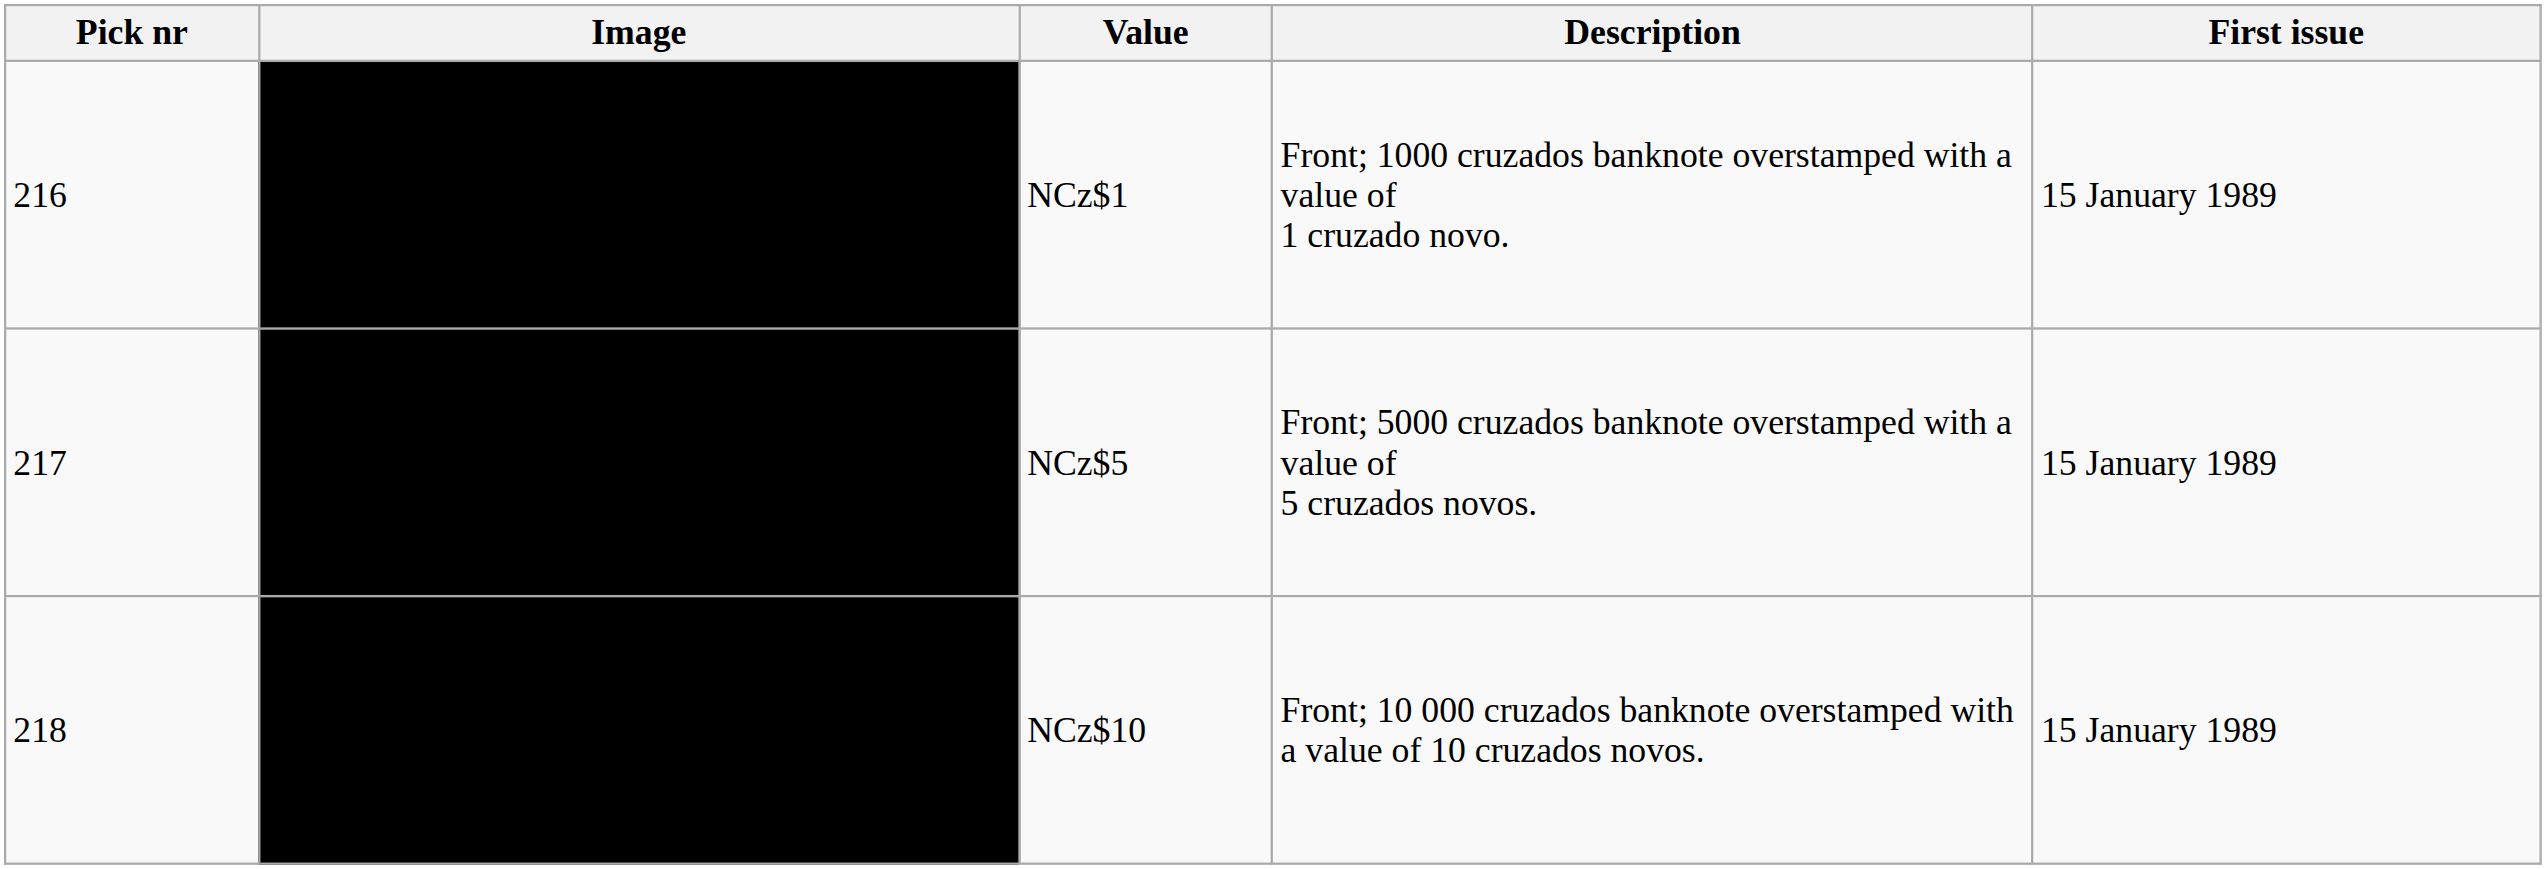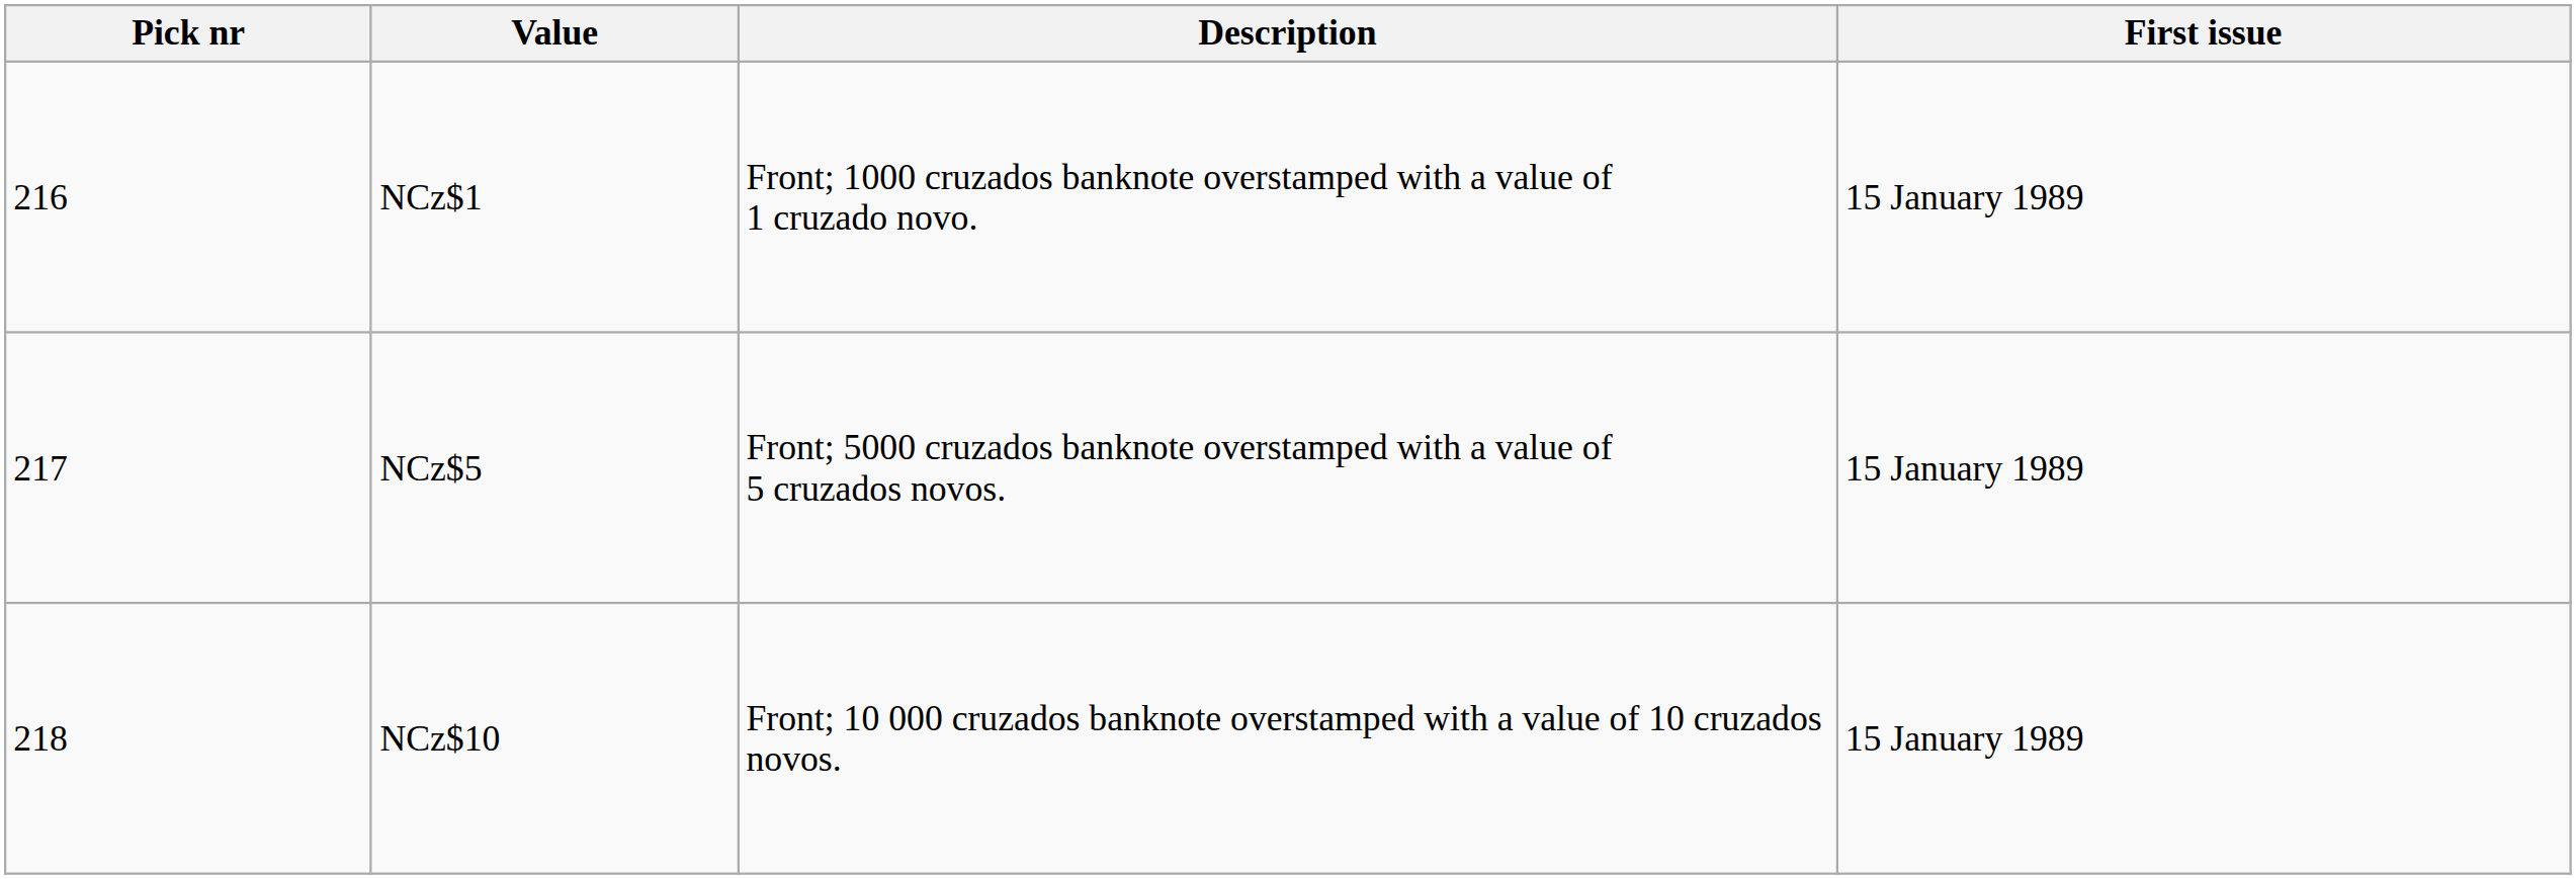- column: Image
